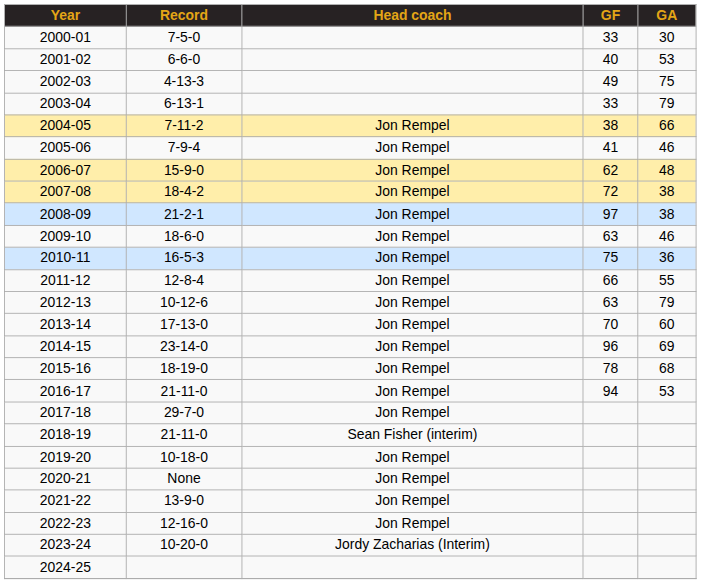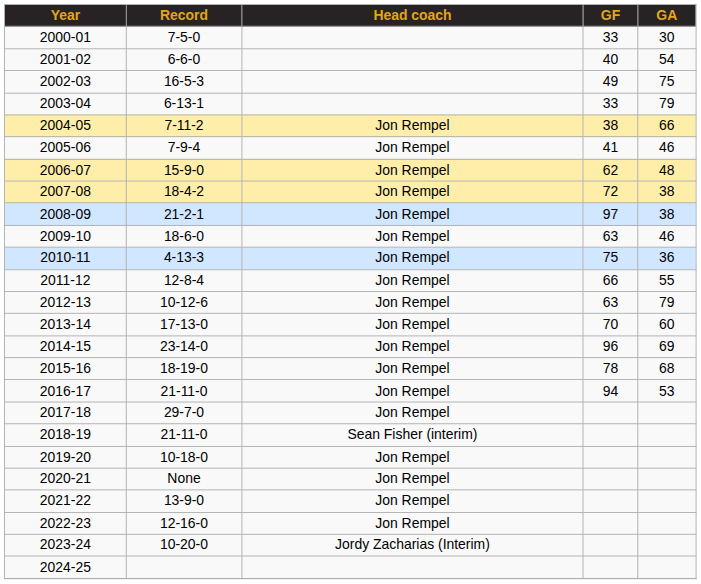2001-02 | GA: 53 -> 54
2002-03 | Record: 4-13-3 -> 16-5-3
2010-11 | Record: 16-5-3 -> 4-13-3
